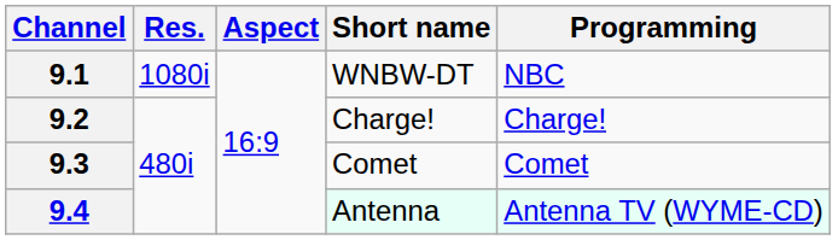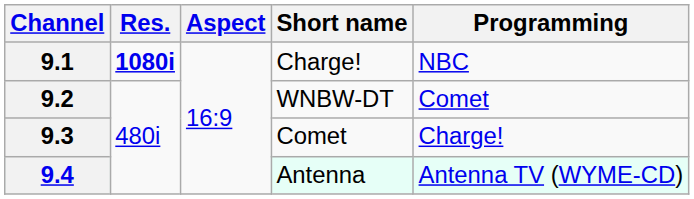9.1 | Res.: normal -> bold
9.1 | Short name: WNBW-DT -> Charge!
9.2 | Short name: Charge! -> WNBW-DT
9.2 | Programming: Charge! -> Comet
9.3 | Programming: Comet -> Charge!
